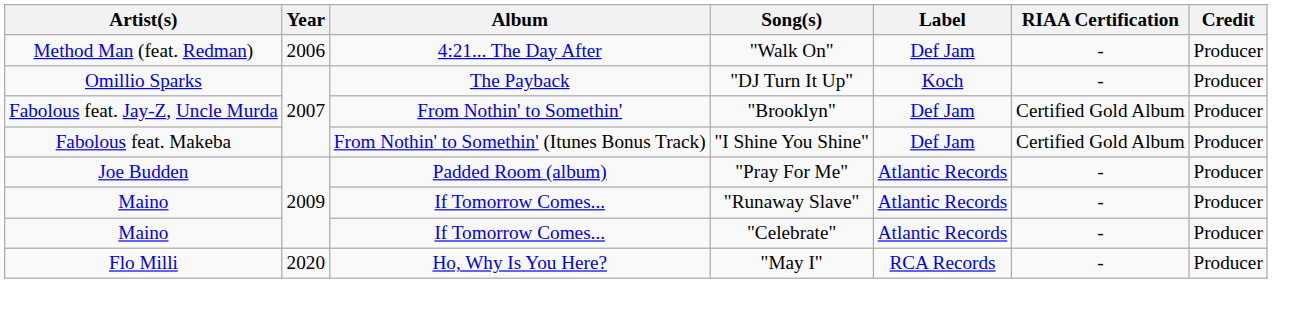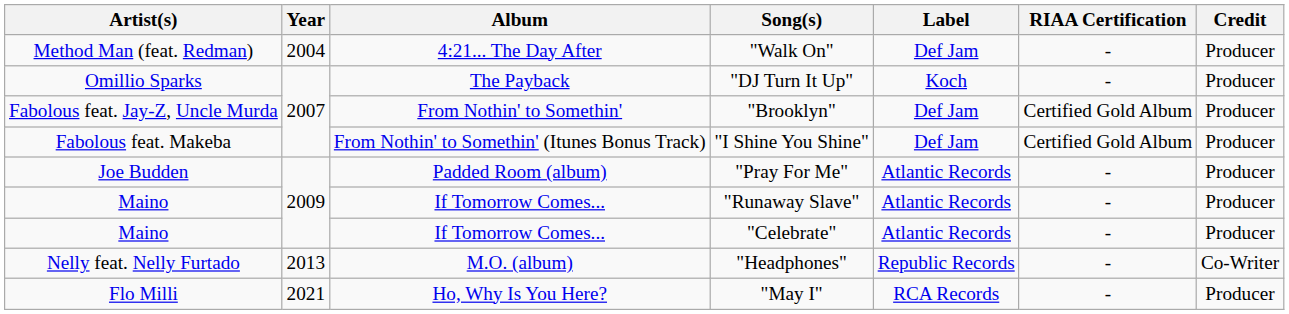"Walk On" | Year: 2006 -> 2004
+ row: Nelly feat. Nelly Furtado | 2013 | M.O. (album) | "Headphones" | Republic Records | - | Co-Writer
"May I" | Year: 2020 -> 2021
